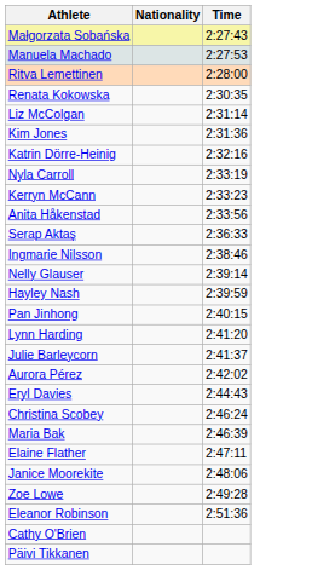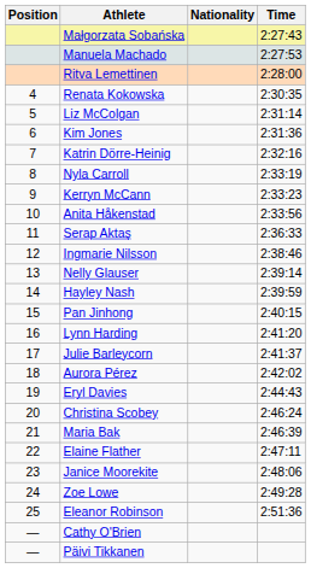+ column: Position | 4 | 5 | 6 | 7 | 8 | 9 | 10 | 11 | 12 | 13 | 14 | 15 | 16 | 17 | 18 | 19 | 20 | 21 | 22 | 23 | 24 | 25 | — | —
